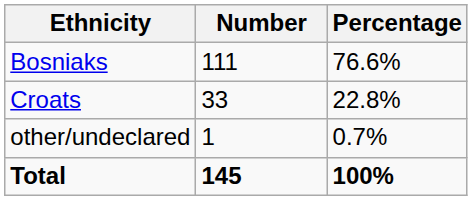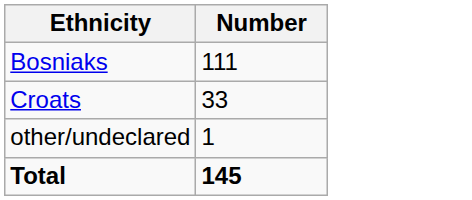- column: Percentage | 76.6% | 22.8% | 0.7% | 100%
